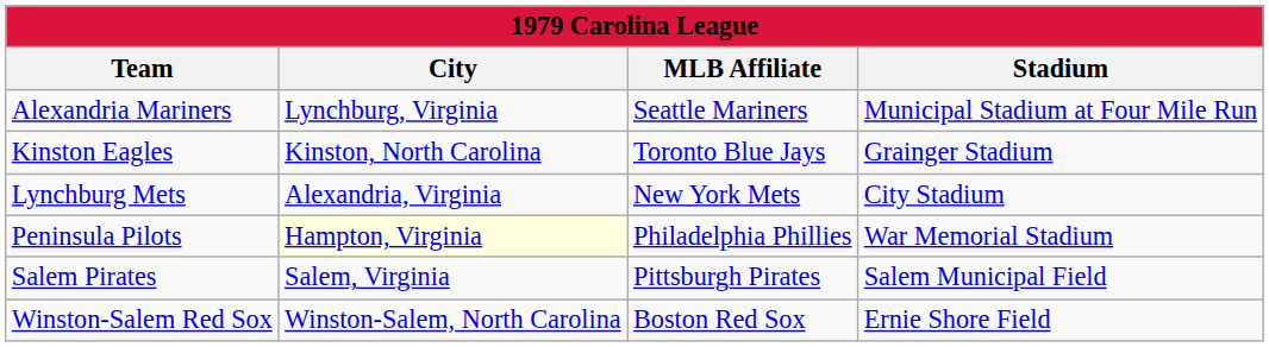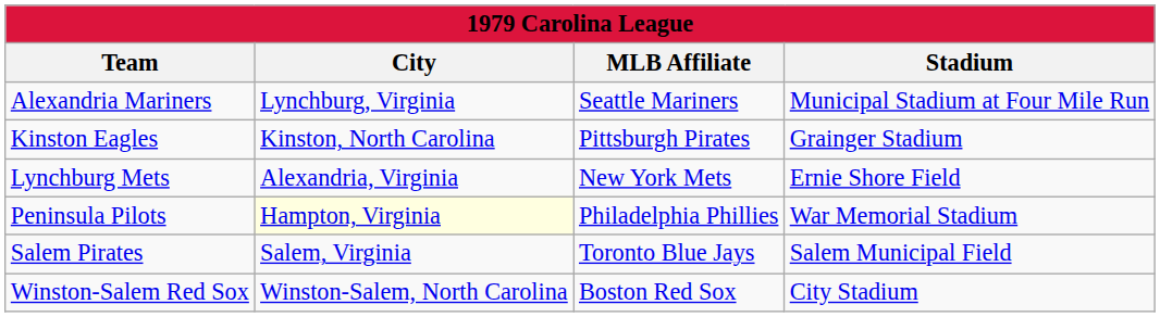Kinston Eagles | MLB Affiliate: Toronto Blue Jays -> Pittsburgh Pirates
Lynchburg Mets | Stadium: City Stadium -> Ernie Shore Field
Salem Pirates | MLB Affiliate: Pittsburgh Pirates -> Toronto Blue Jays
Winston-Salem Red Sox | Stadium: Ernie Shore Field -> City Stadium
